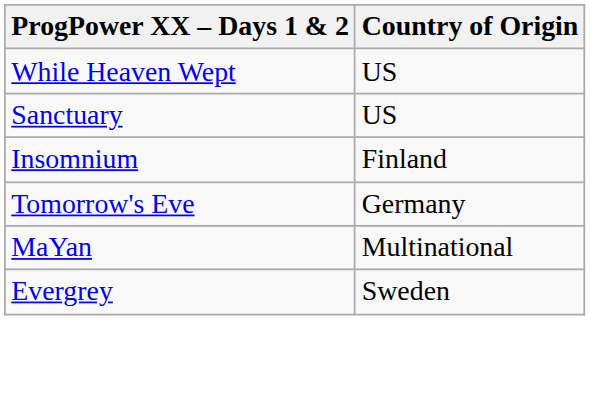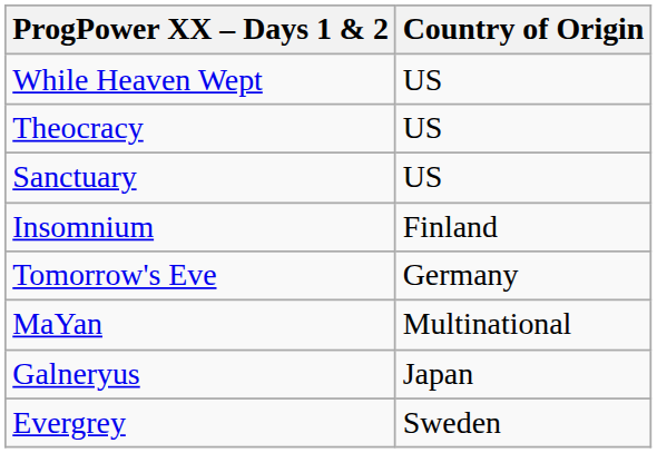+ row: Theocracy | US
+ row: Galneryus | Japan
